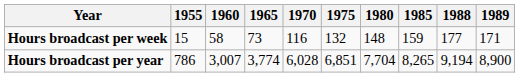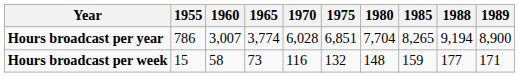rows swapped: Hours broadcast per year <-> Hours broadcast per week
